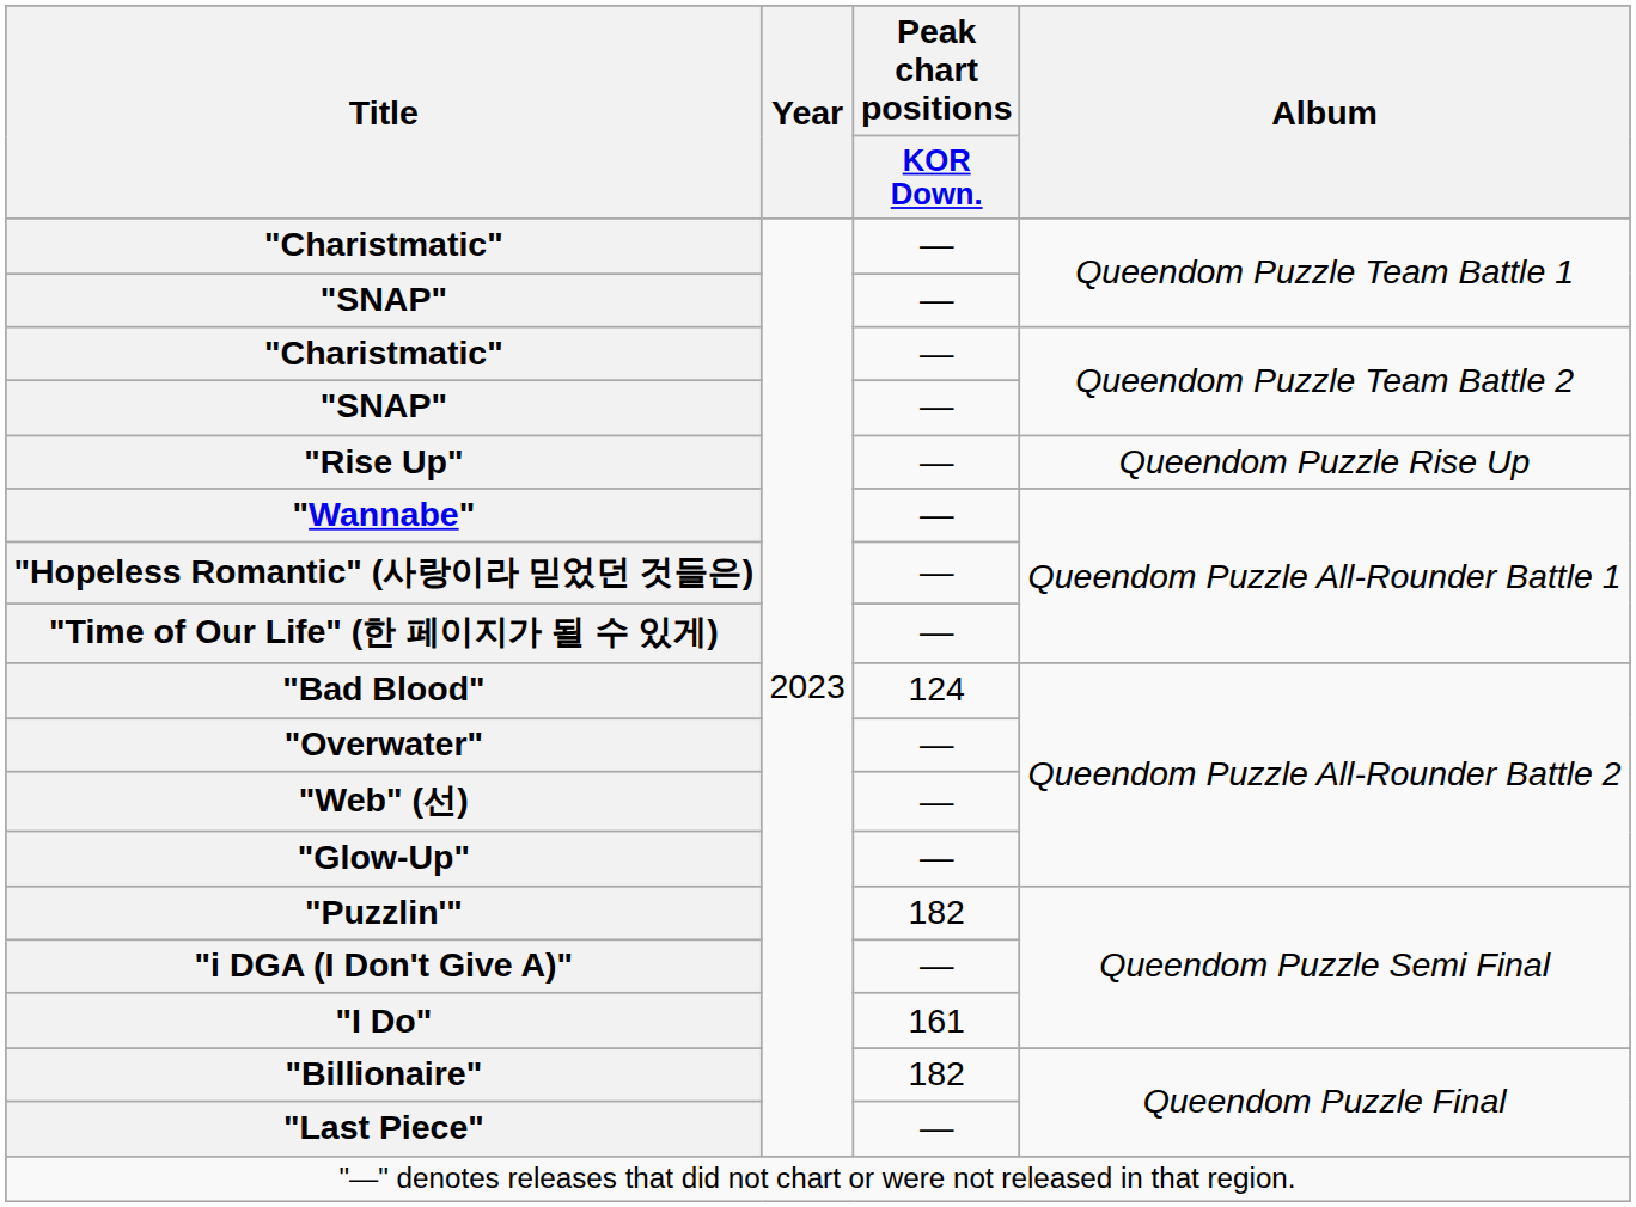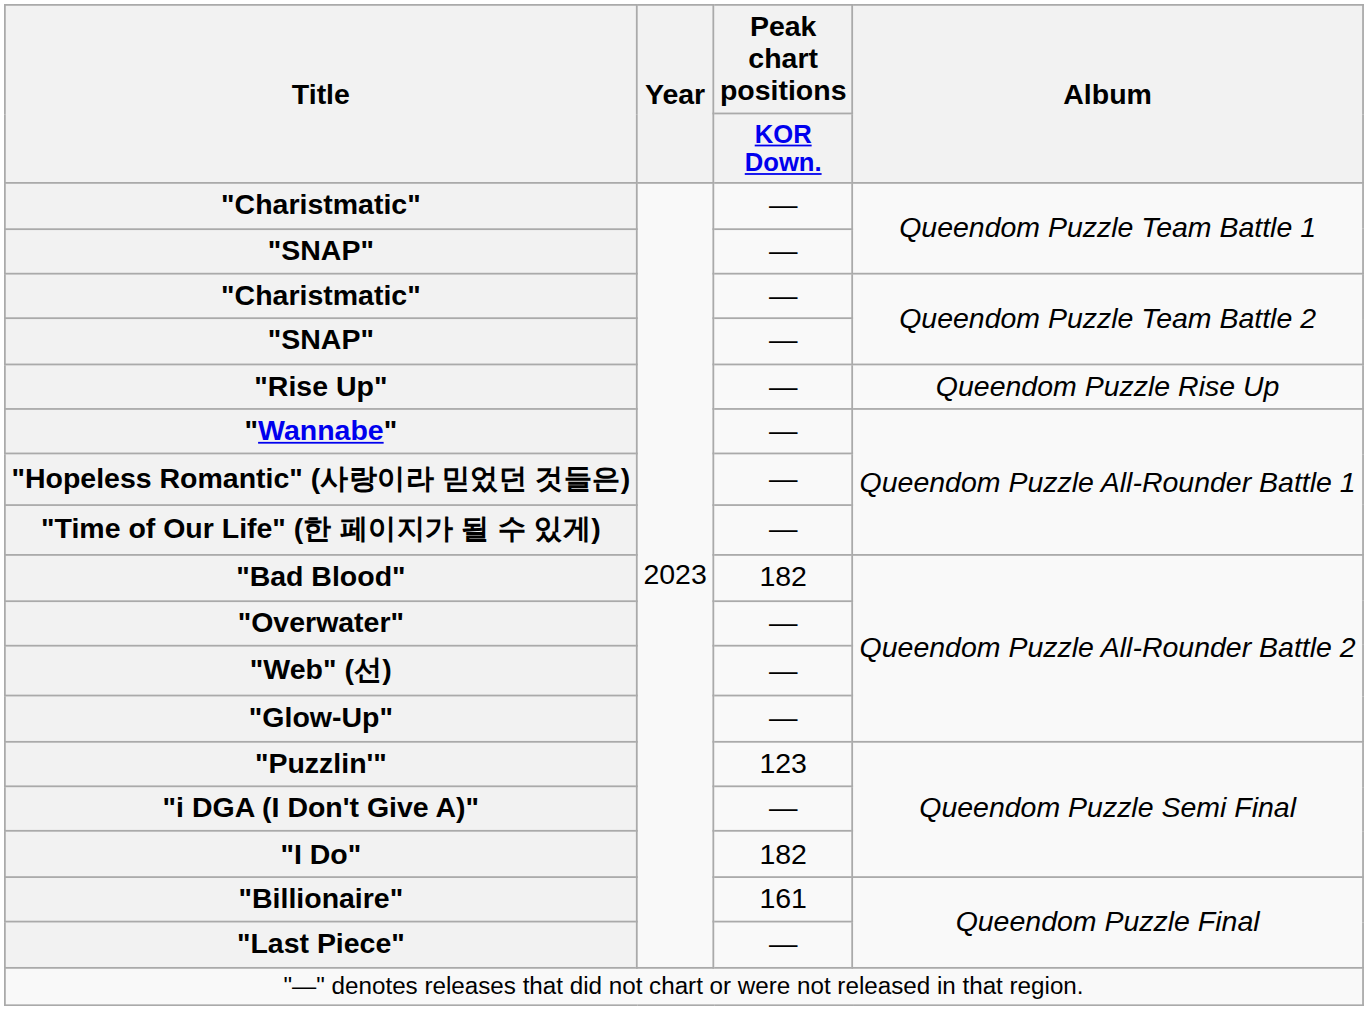"Bad Blood" | Peak chart positions / KOR Down.: 124 -> 182
"Puzzlin'" | Peak chart positions / KOR Down.: 182 -> 123
"I Do" | Peak chart positions / KOR Down.: 161 -> 182
"Billionaire" | Peak chart positions / KOR Down.: 182 -> 161
